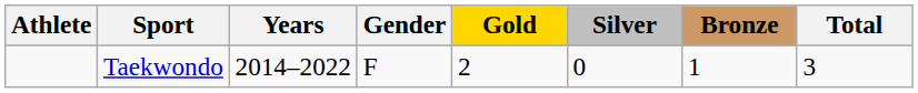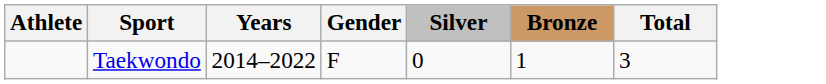- column: Gold | 2
